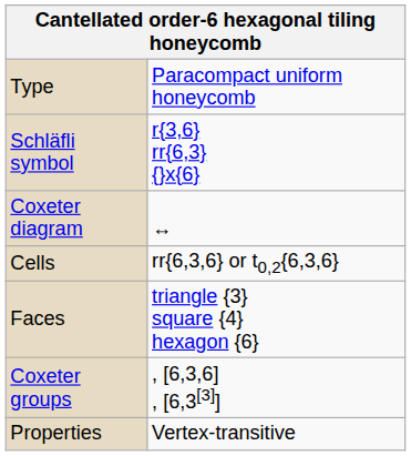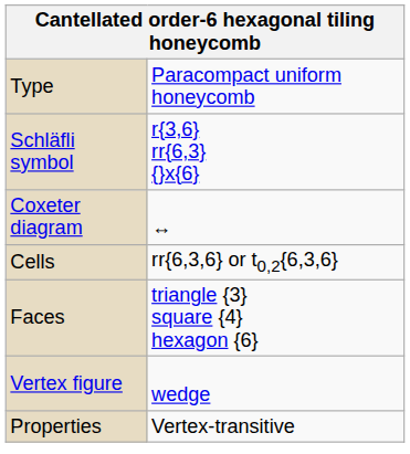+ row: Vertex figure | wedge
- row: Coxeter groups | , [6,3,6] , [6,3[3]]
